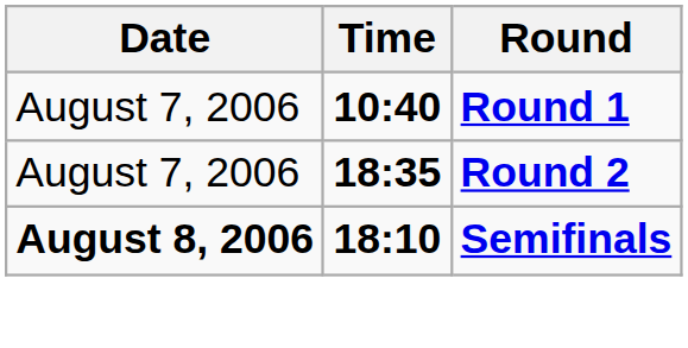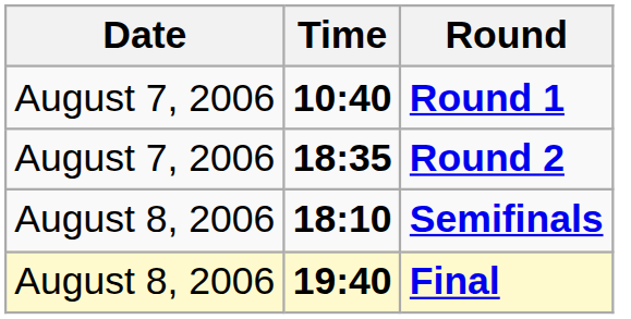Semifinals | Date: bold -> normal
+ row: August 8, 2006 | 19:40 | Final
